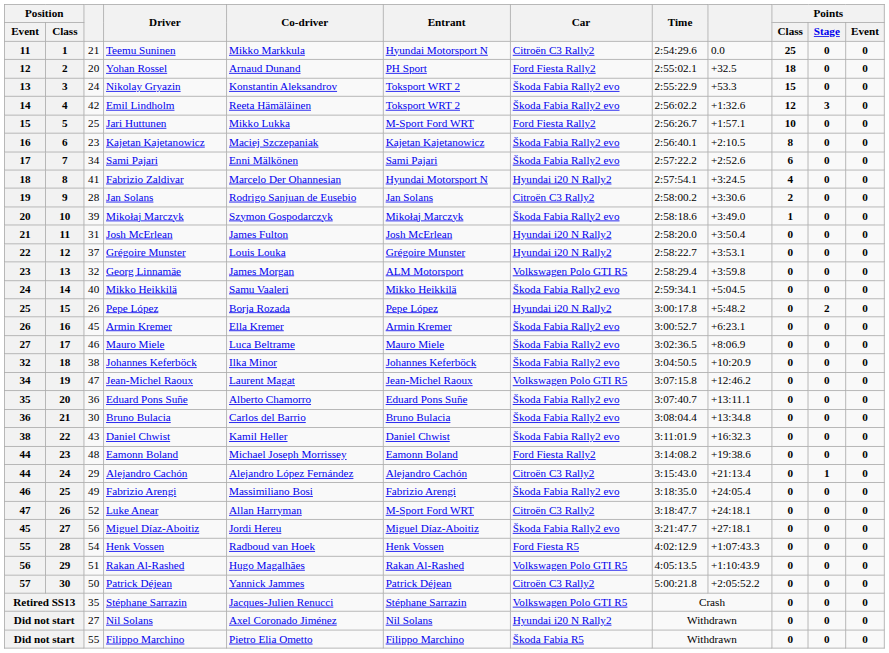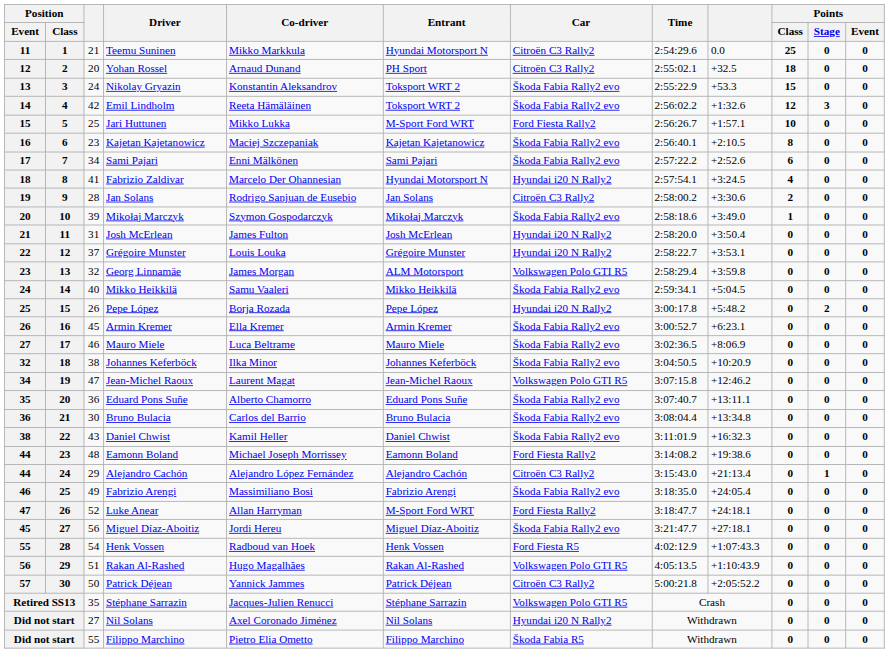Yohan Rossel | Car: Ford Fiesta Rally2 -> Citroën C3 Rally2
Luke Anear | Car: Citroën C3 Rally2 -> Ford Fiesta Rally2
